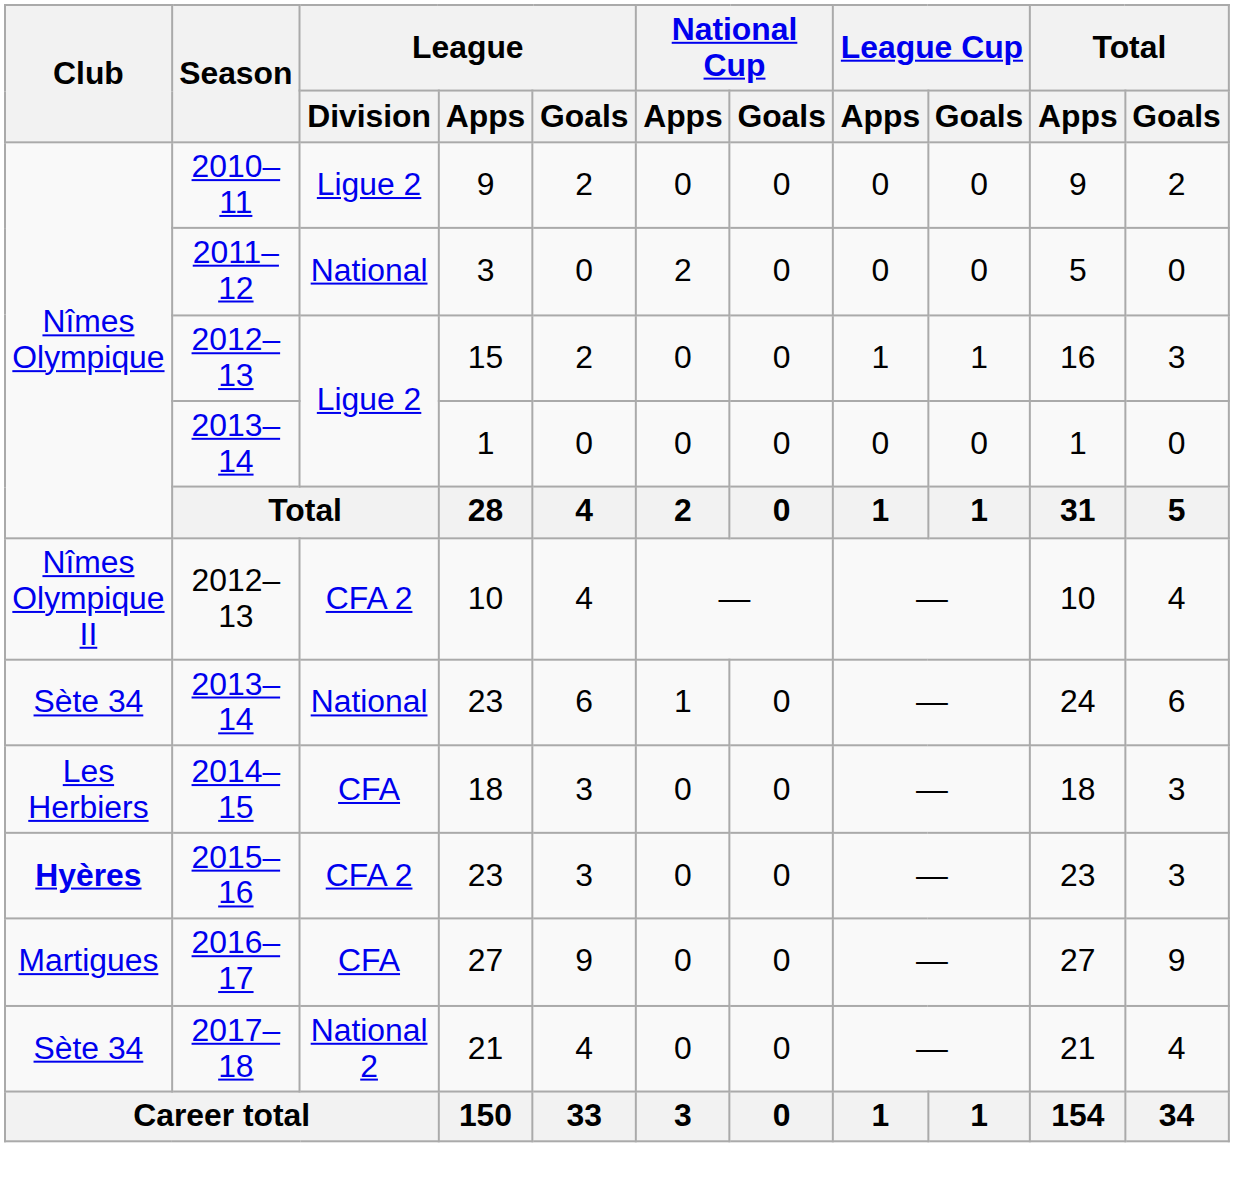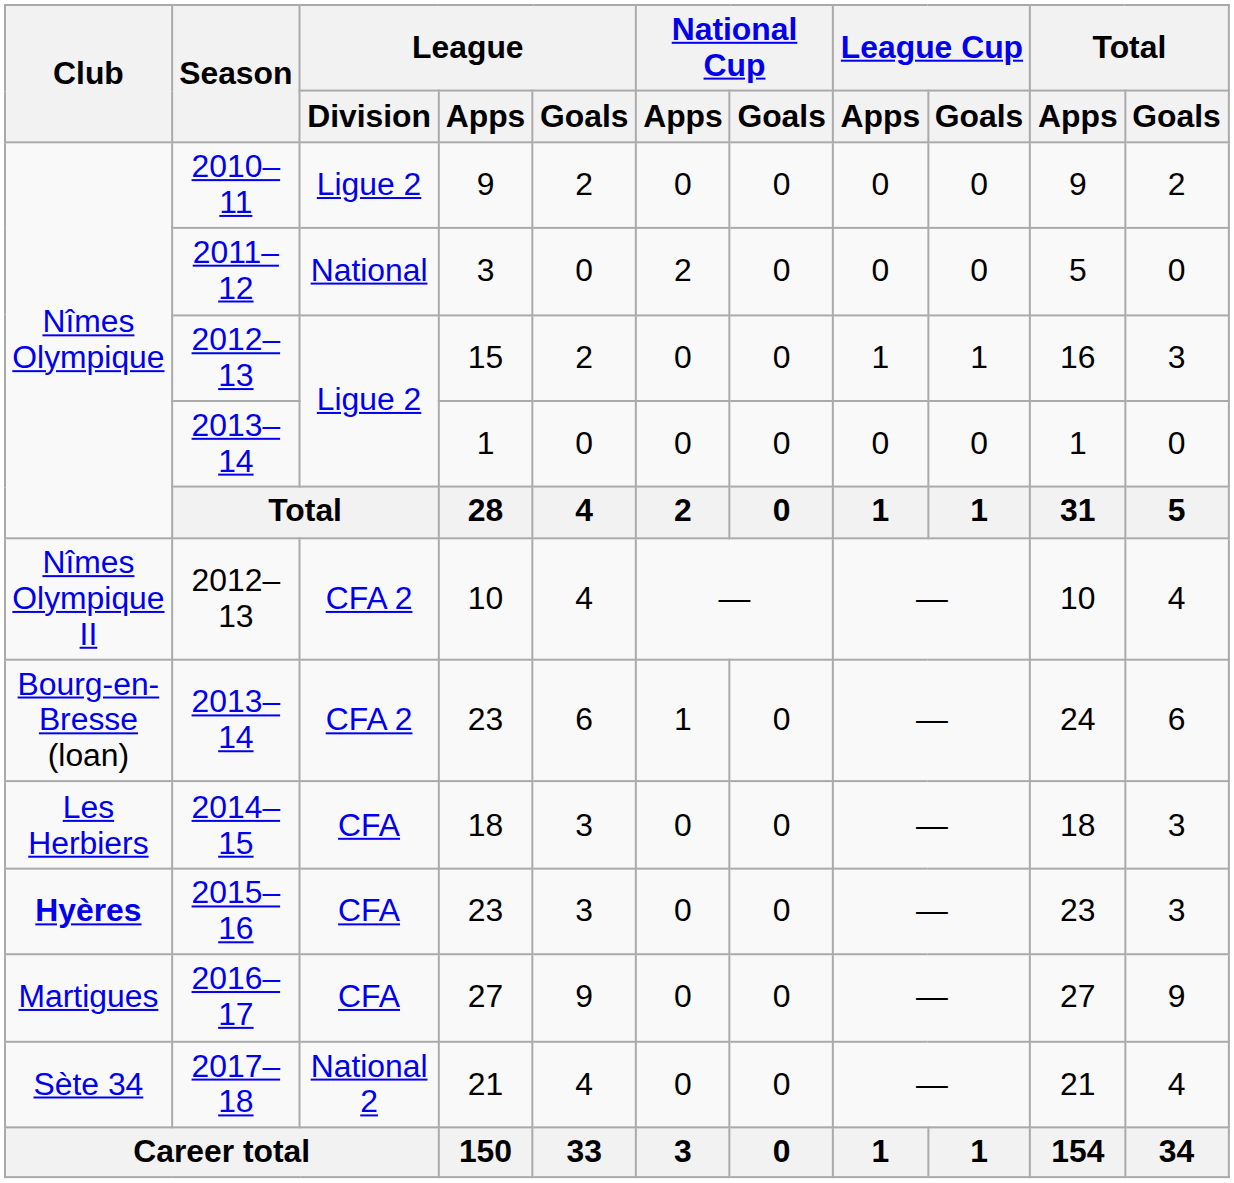2013–14 / 23 | Club: Sète 34 -> Bourg-en-Bresse (loan)
2013–14 / 23 | League / Division: National -> CFA 2
2015–16 / 23 | League / Division: CFA 2 -> CFA
